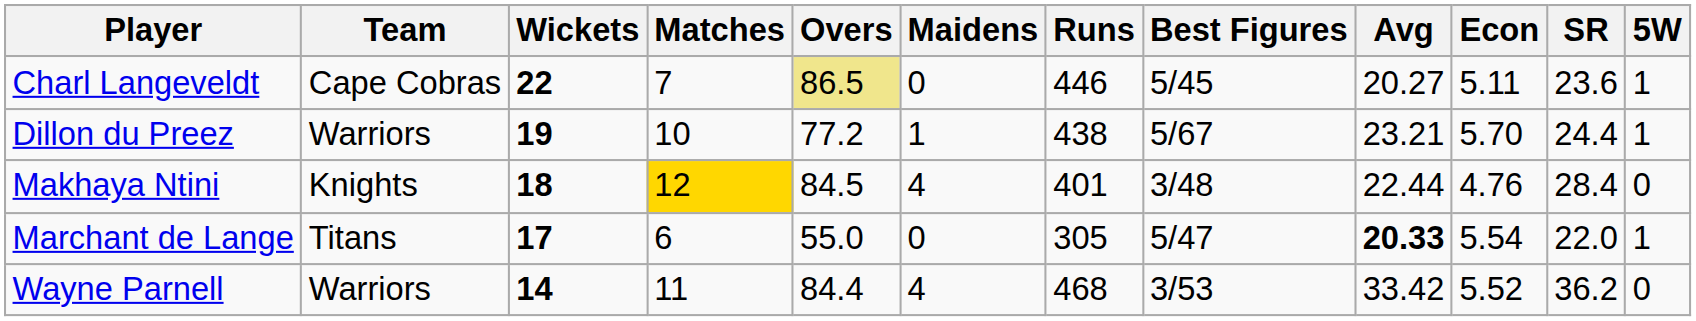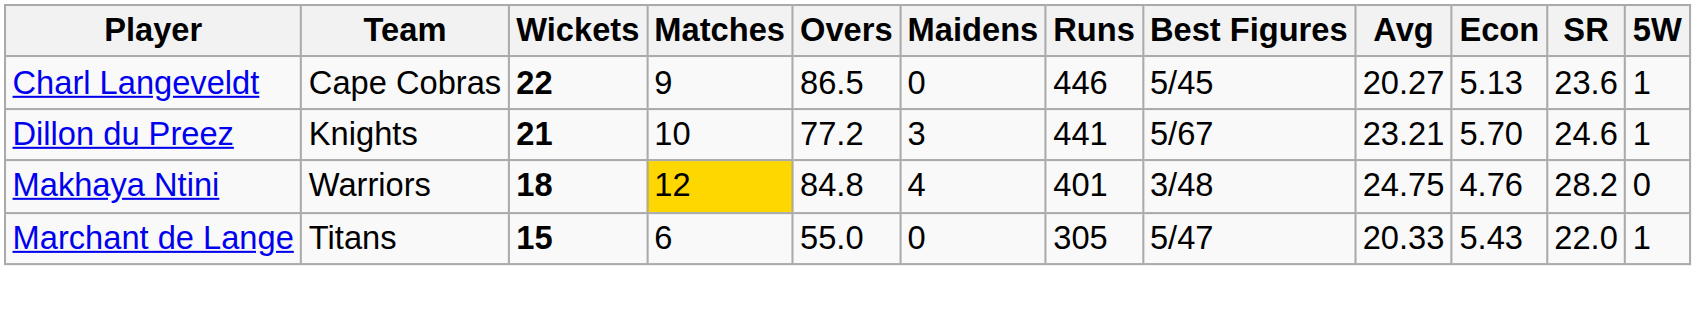Charl Langeveldt | Matches: 7 -> 9
Charl Langeveldt | Overs: khaki background -> no background
Charl Langeveldt | Econ: 5.11 -> 5.13
Dillon du Preez | Team: Warriors -> Knights
Dillon du Preez | Wickets: 19 -> 21
Dillon du Preez | Maidens: 1 -> 3
Dillon du Preez | Runs: 438 -> 441
Dillon du Preez | SR: 24.4 -> 24.6
Makhaya Ntini | Team: Knights -> Warriors
Makhaya Ntini | Overs: 84.5 -> 84.8
Makhaya Ntini | Avg: 22.44 -> 24.75
Makhaya Ntini | SR: 28.4 -> 28.2
Marchant de Lange | Wickets: 17 -> 15
Marchant de Lange | Avg: bold -> normal
Marchant de Lange | Econ: 5.54 -> 5.43
- row: Wayne Parnell | Warriors | 14 | 11 | 84.4 | 4 | 468 | 3/53 | 33.42 | 5.52 | 36.2 | 0
